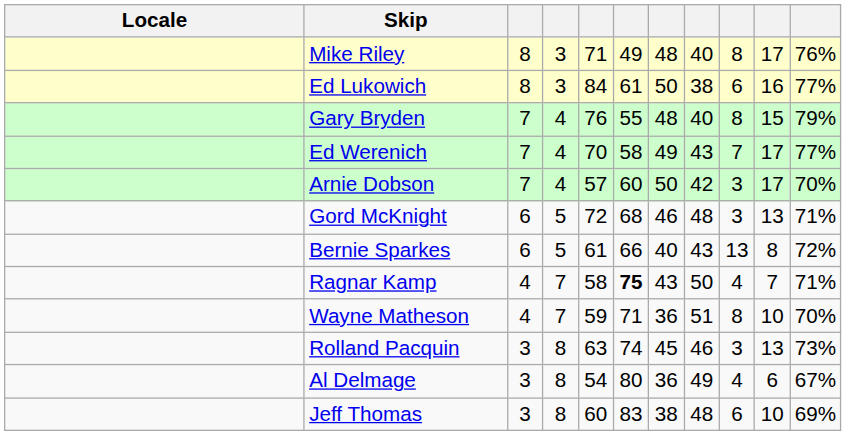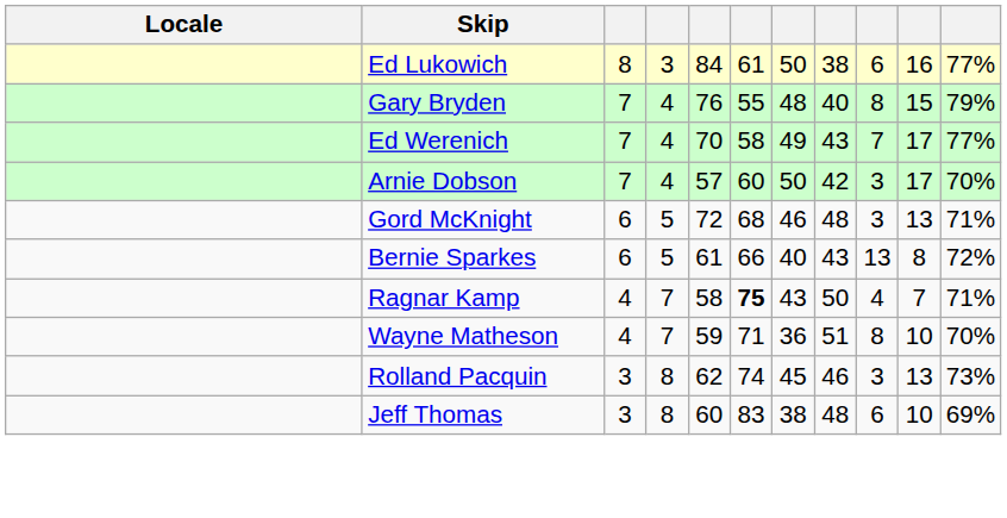- row: Mike Riley | 8 | 3 | 71 | 49 | 48 | 40 | 8 | 17 | 76%
Rolland Pacquin | column 5: 63 -> 62
- row: Al Delmage | 3 | 8 | 54 | 80 | 36 | 49 | 4 | 6 | 67%
